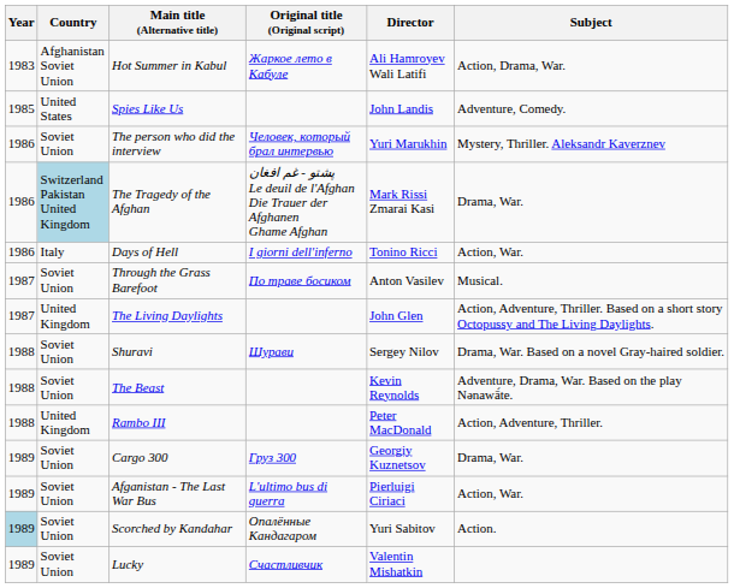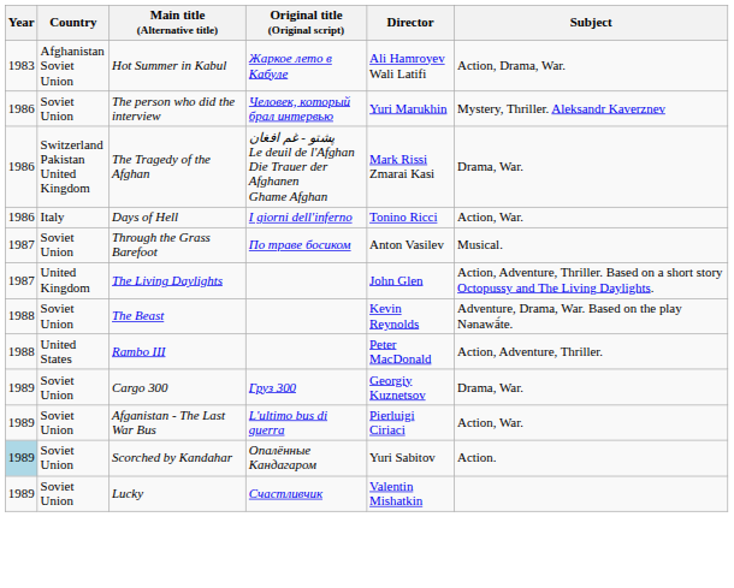- row: 1985 | United States | Spies Like Us | John Landis | Adventure, Comedy.
The Tragedy of the Afghan | Country: lightblue background -> no background
- row: 1988 | Soviet Union | Shuravi | Шурави | Sergey Nilov | Drama, War. Based on a novel Gray-haired soldier.
Rambo III | Country: United Kingdom -> United States
